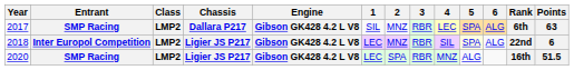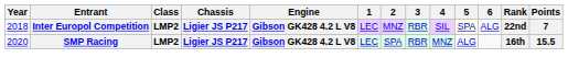- row: 2017 | SMP Racing | LMP2 | Dallara P217 | Gibson GK428 4.2 L V8 | SIL | MNZ | RBR | LEC | SPA | ALG | 6th | 63
2018 | Points: 6 -> 7
2020 | Points: 51.5 -> 15.5
